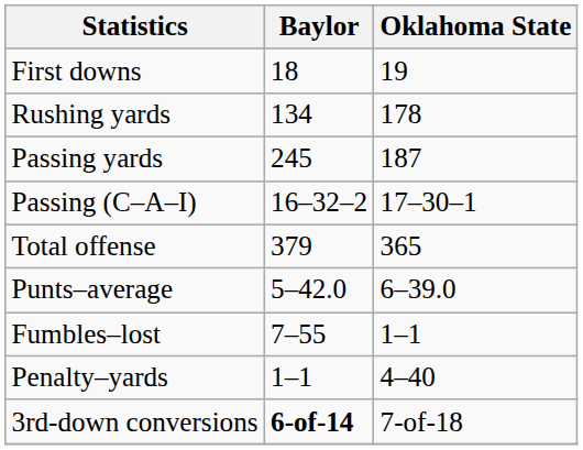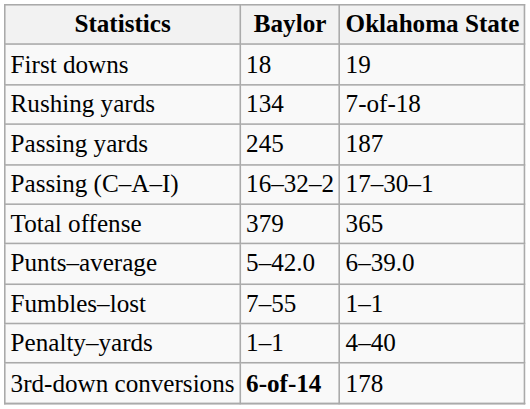Rushing yards | Oklahoma State: 178 -> 7-of-18
3rd-down conversions | Oklahoma State: 7-of-18 -> 178
